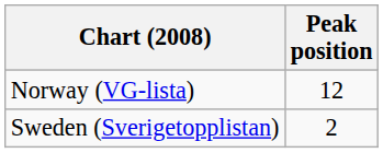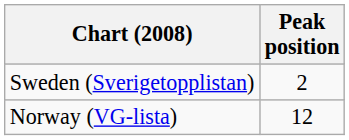rows swapped: Norway (VG-lista) <-> Sweden (Sverigetopplistan)
